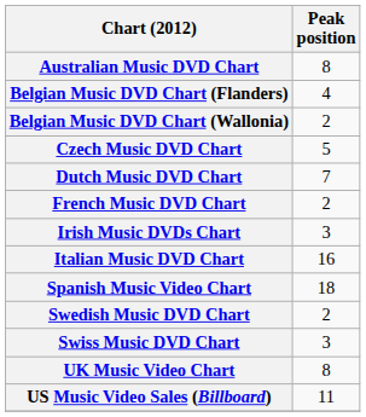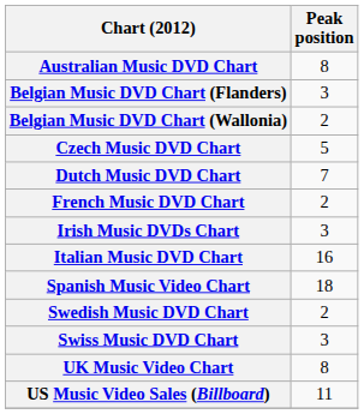Belgian Music DVD Chart (Flanders) | Peak position: 4 -> 3
